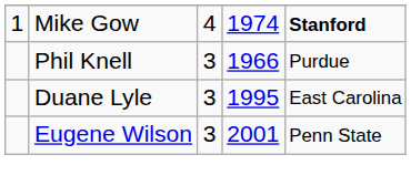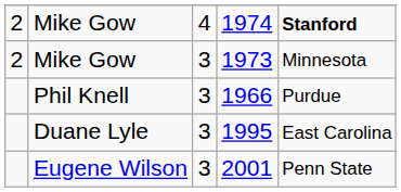1974 | column 1: 1 -> 2
+ row: 2 | Mike Gow | 3 | 1973 | Minnesota
